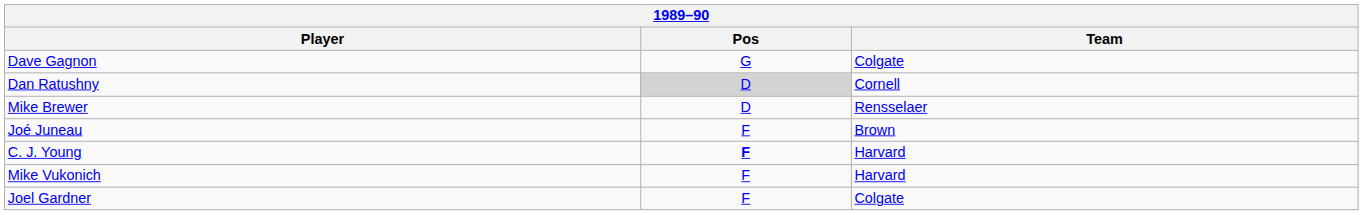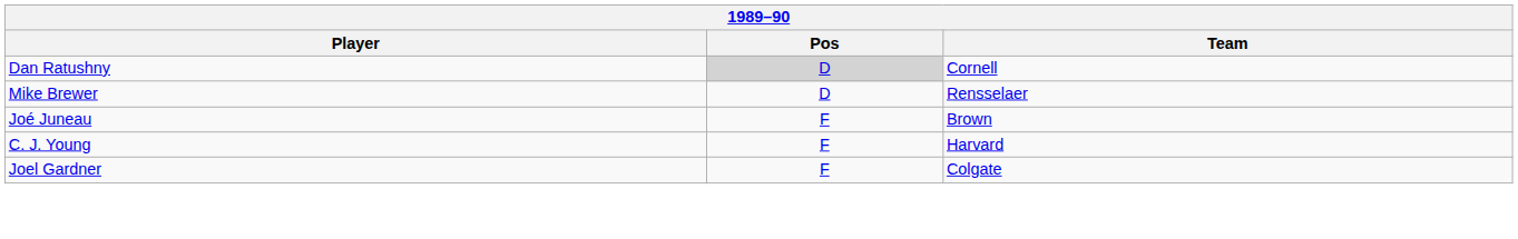- row: Dave Gagnon | G | Colgate
C. J. Young | Pos: bold -> normal
- row: Mike Vukonich | F | Harvard
